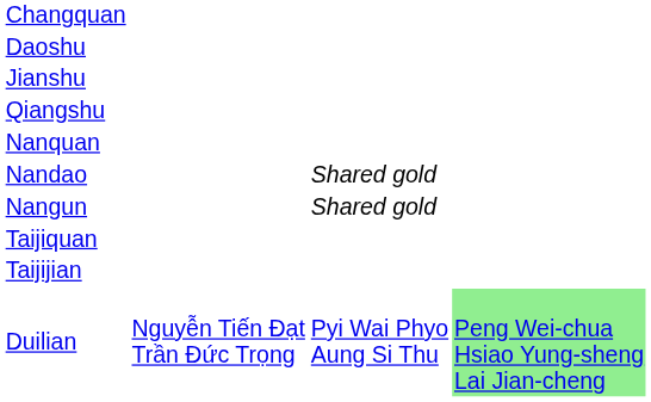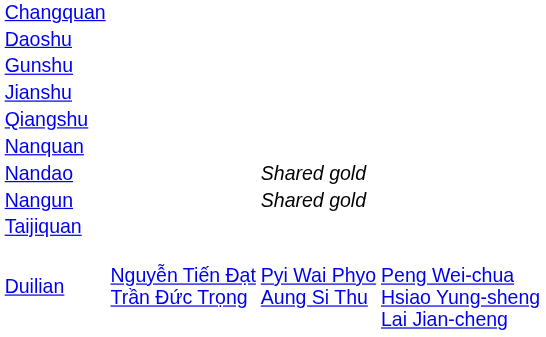+ row: Gunshu
- row: Taijijian
Duilian | column 4: lightgreen background -> no background
